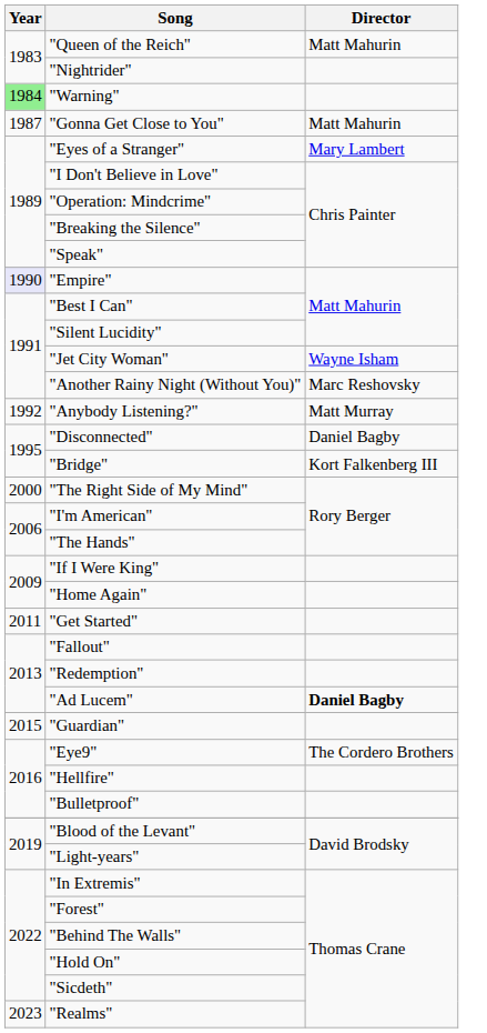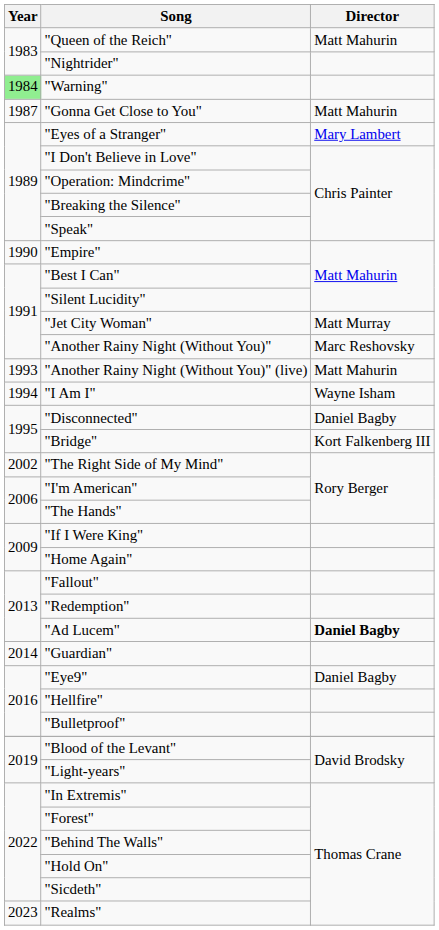"Empire" | Year: lavender background -> no background
"Jet City Woman" | Director: Wayne Isham -> Matt Murray
- row: 1992 | "Anybody Listening?" | Matt Murray
+ row: 1993 | "Another Rainy Night (Without You)" (live) | Matt Mahurin
+ row: 1994 | "I Am I" | Wayne Isham
"The Right Side of My Mind" | Year: 2000 -> 2002
- row: 2011 | "Get Started"
"Guardian" | Year: 2015 -> 2014
"Eye9" | Director: The Cordero Brothers -> Daniel Bagby
